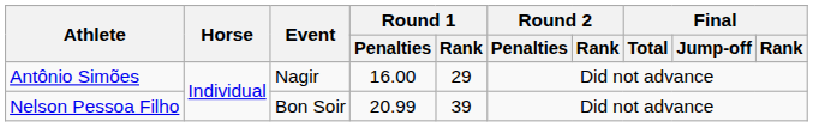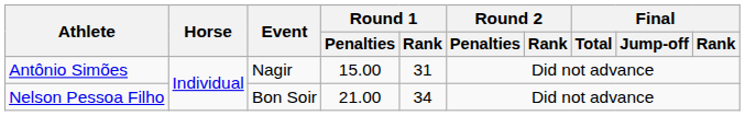Antônio Simões | Round 1 / Penalties: 16.00 -> 15.00
Antônio Simões | Round 1 / Rank: 29 -> 31
Nelson Pessoa Filho | Round 1 / Penalties: 20.99 -> 21.00
Nelson Pessoa Filho | Round 1 / Rank: 39 -> 34
